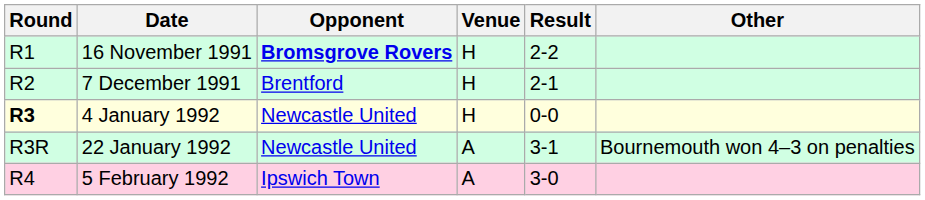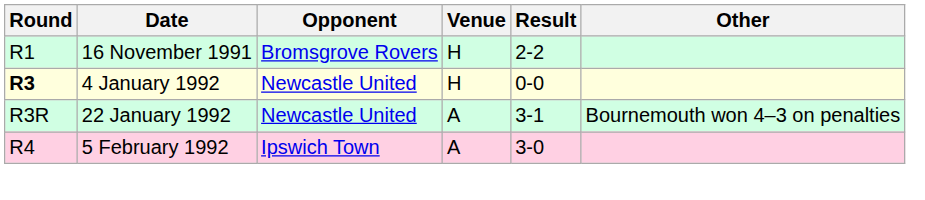16 November 1991 | Opponent: bold -> normal
- row: R2 | 7 December 1991 | Brentford | H | 2-1
